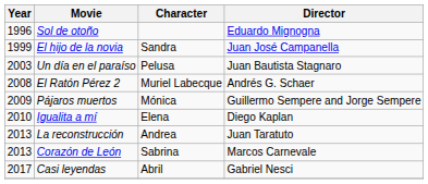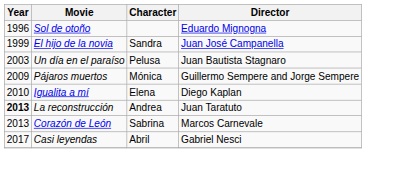- row: 2008 | El Ratón Pérez 2 | Muriel Labecque | Andrés G. Schaer
La reconstrucción | Year: normal -> bold
